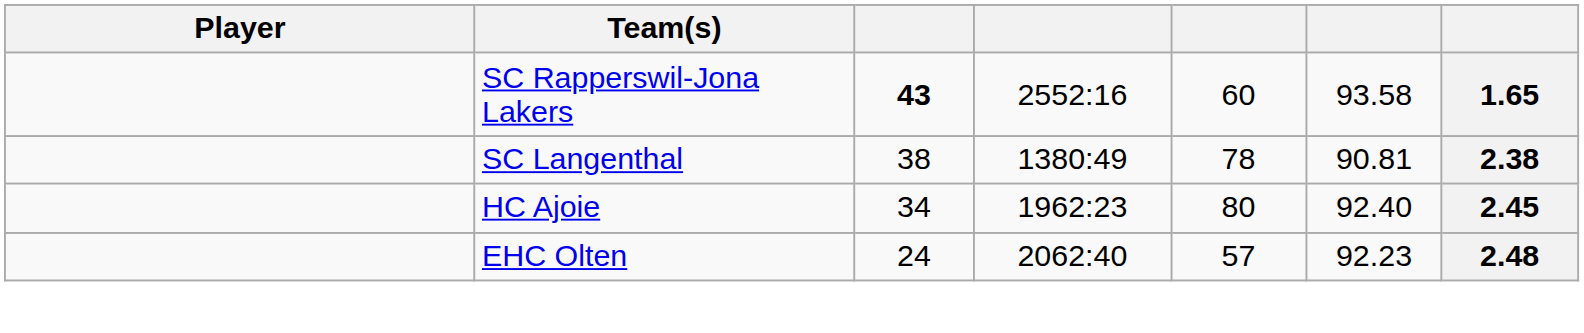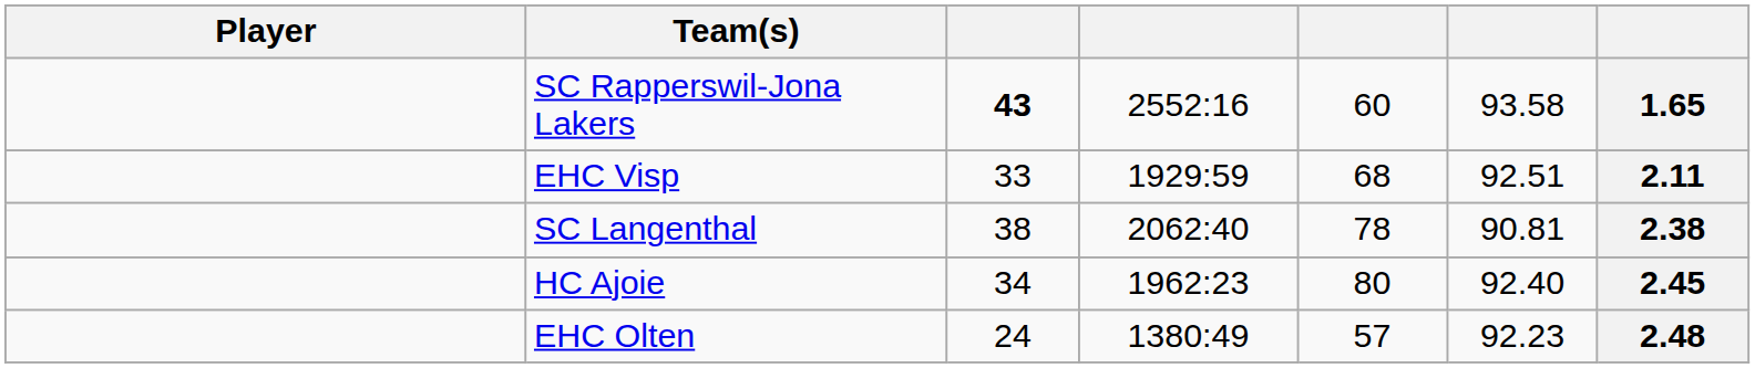+ row: EHC Visp | 33 | 1929:59 | 68 | 92.51 | 2.11
SC Langenthal | column 4: 1380:49 -> 2062:40
EHC Olten | column 4: 2062:40 -> 1380:49
